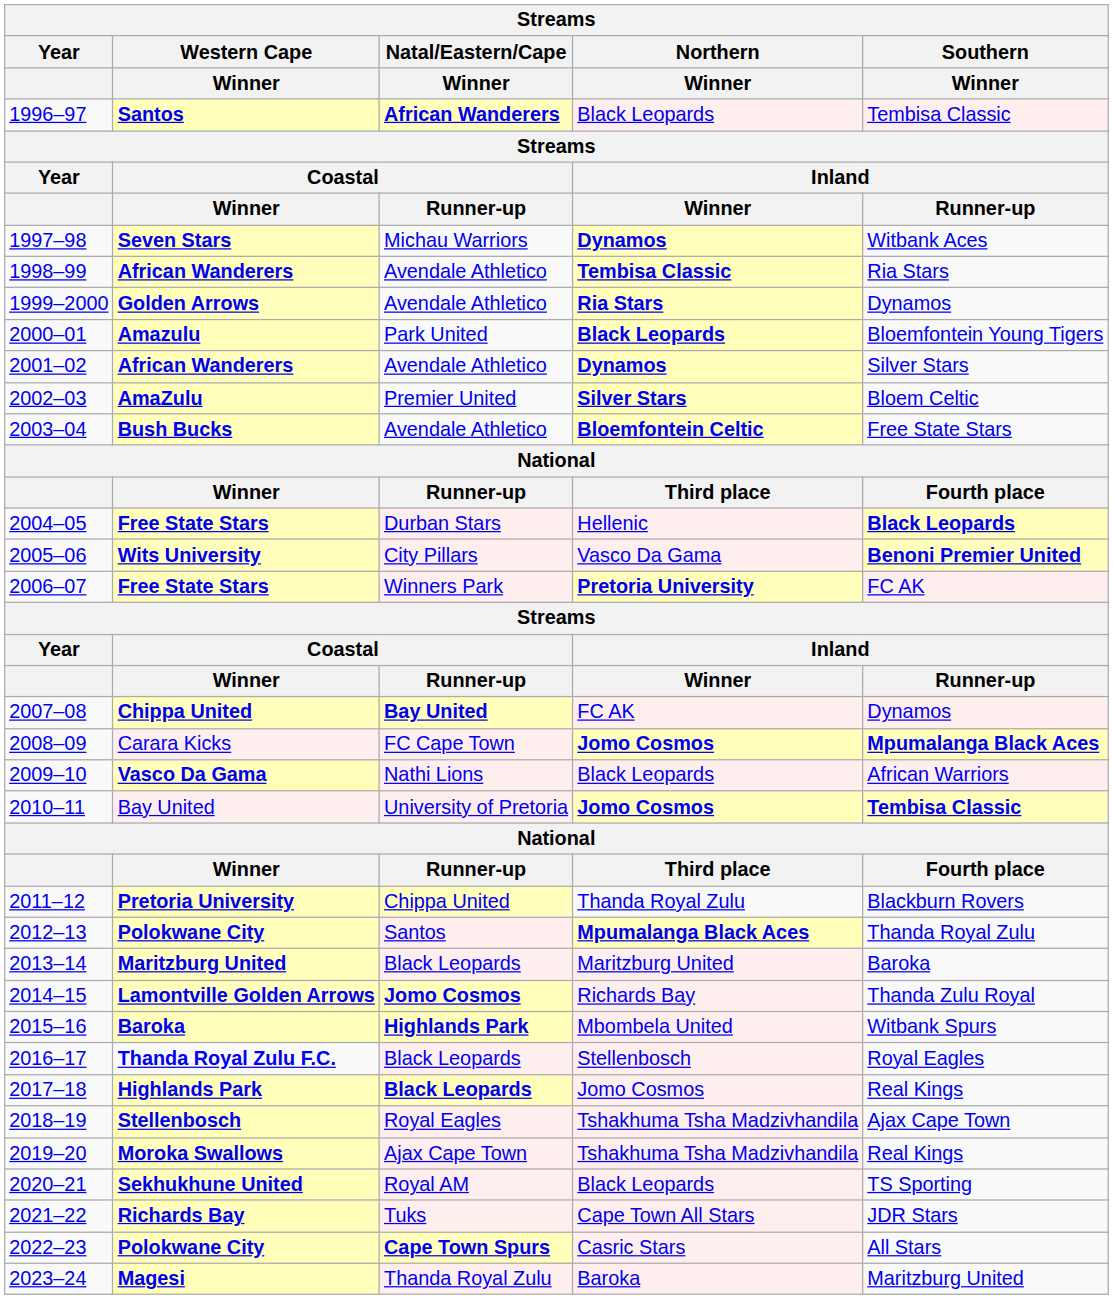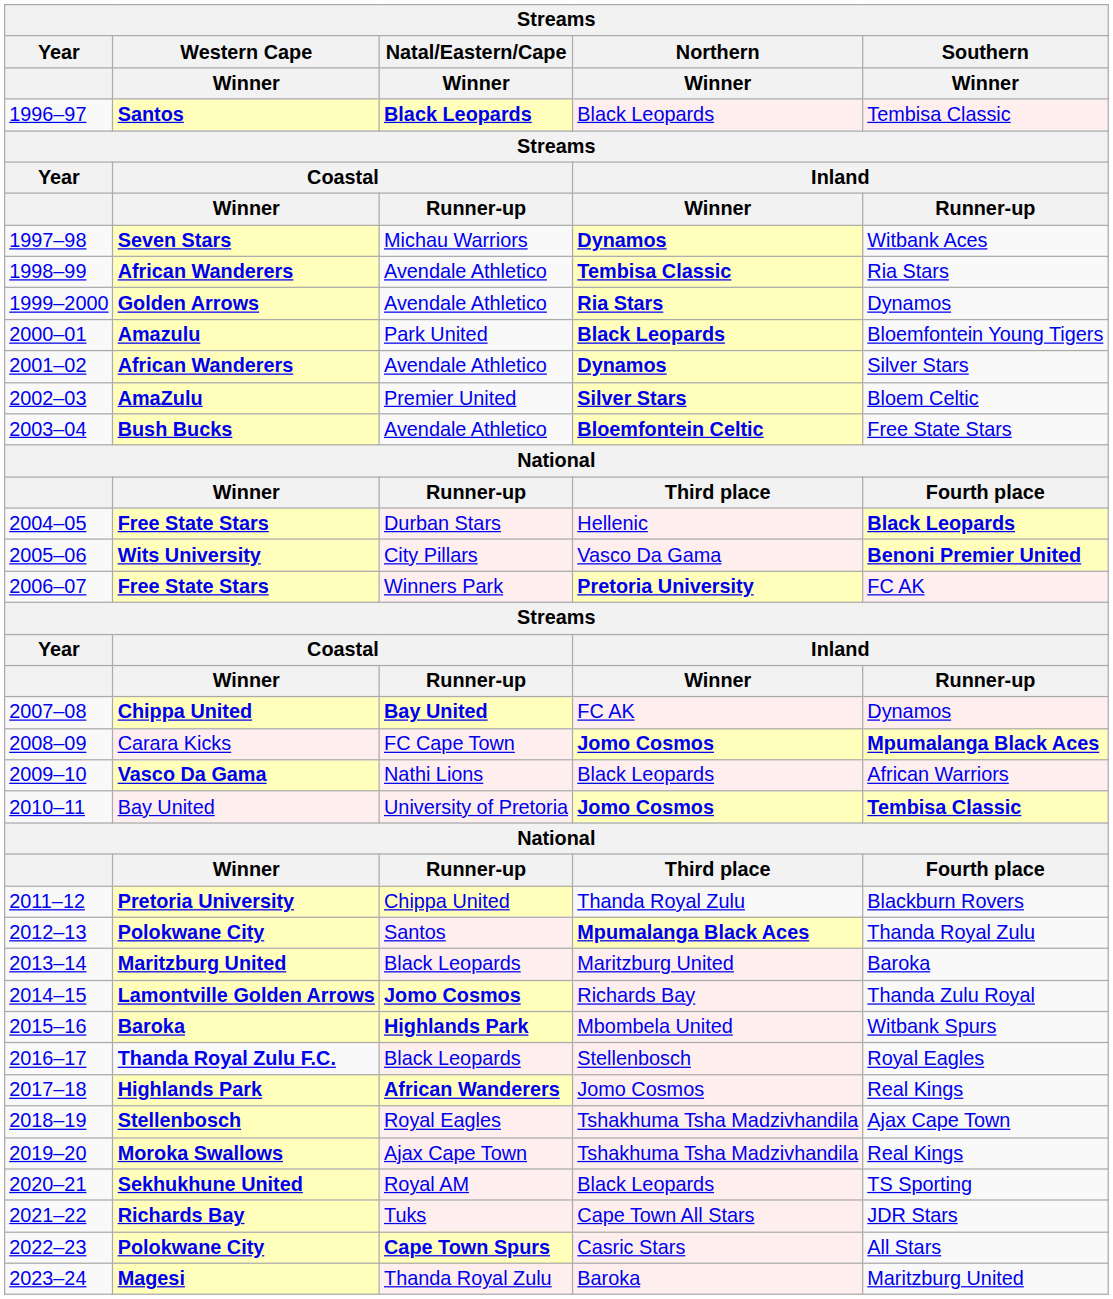1996–97 | Natal/Eastern/Cape / Winner: African Wanderers -> Black Leopards
2017–18 | Natal/Eastern/Cape / Winner: Black Leopards -> African Wanderers
